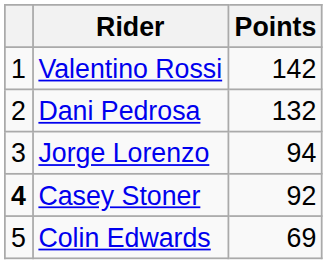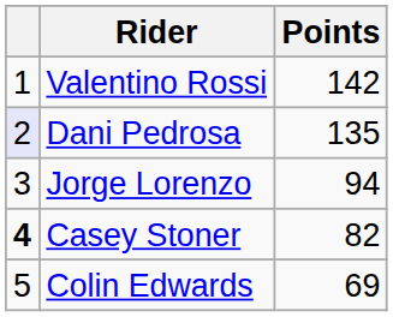Dani Pedrosa | column 1: no background -> lavender background
Dani Pedrosa | Points: 132 -> 135
Casey Stoner | Points: 92 -> 82
